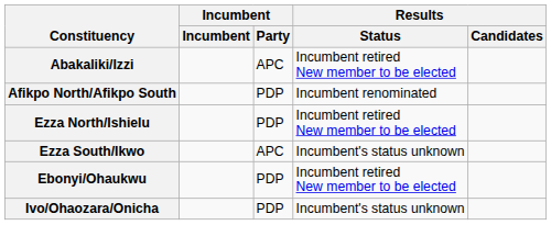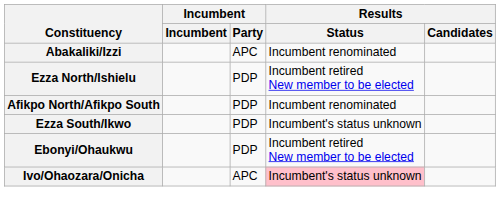Abakaliki/Izzi | Results / Status: Incumbent retired New member to be elected -> Incumbent renominated
rows swapped: Afikpo North/Afikpo South <-> Ezza North/Ishielu
Ezza South/Ikwo | Incumbent / Party: APC -> PDP
Ivo/Ohaozara/Onicha | Incumbent / Party: PDP -> APC
Ivo/Ohaozara/Onicha | Results / Status: no background -> pink background
